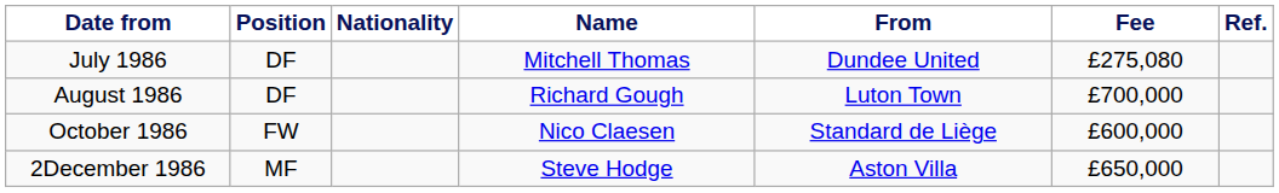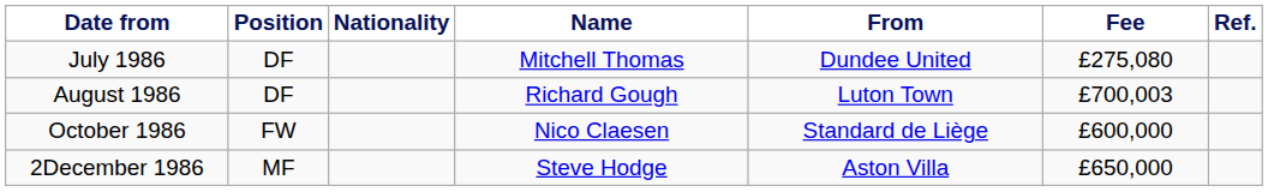August 1986 | Fee: £700,000 -> £700,003
